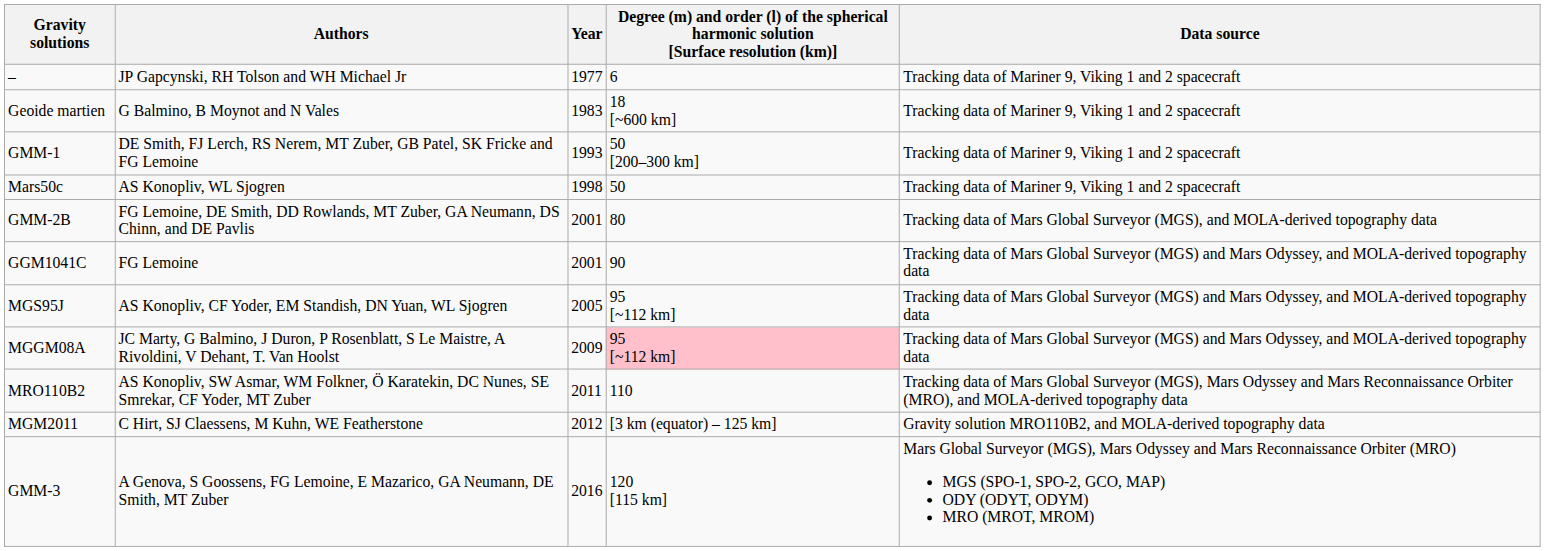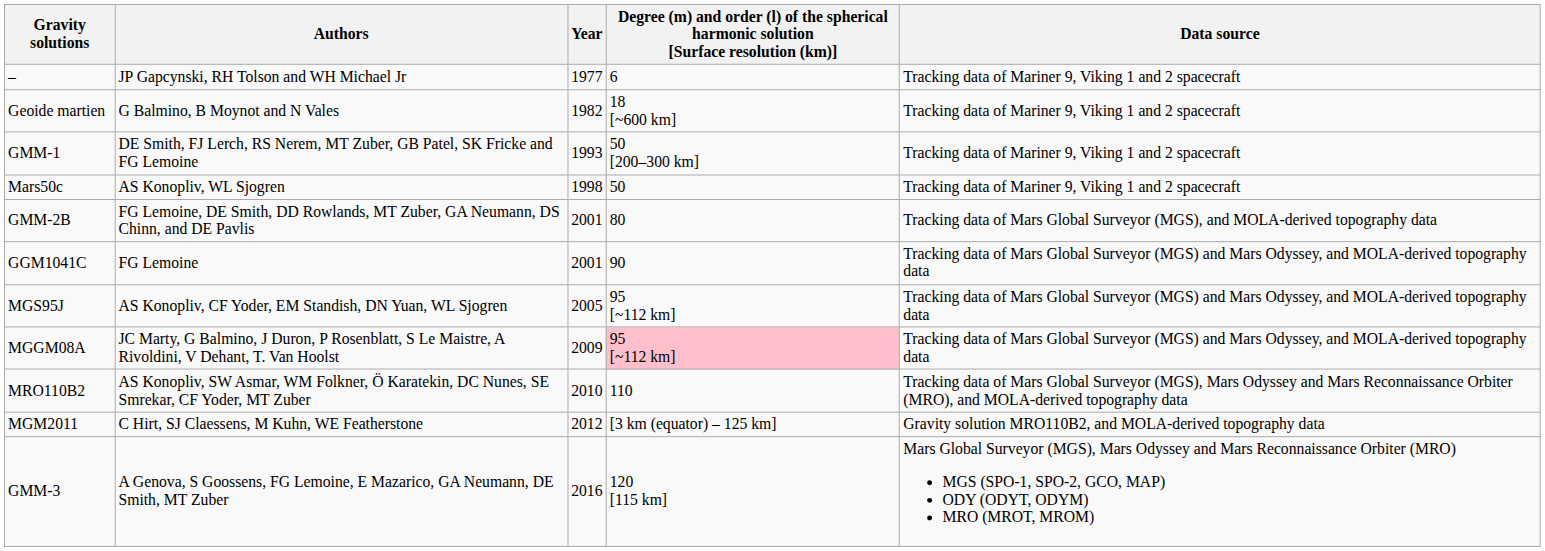Geoide martien | Year: 1983 -> 1982
MRO110B2 | Year: 2011 -> 2010
